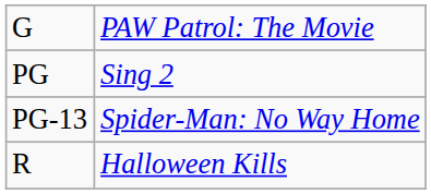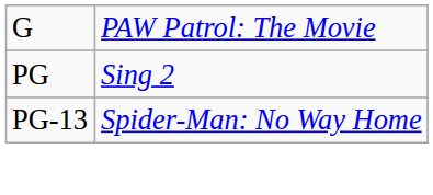- row: R | Halloween Kills
